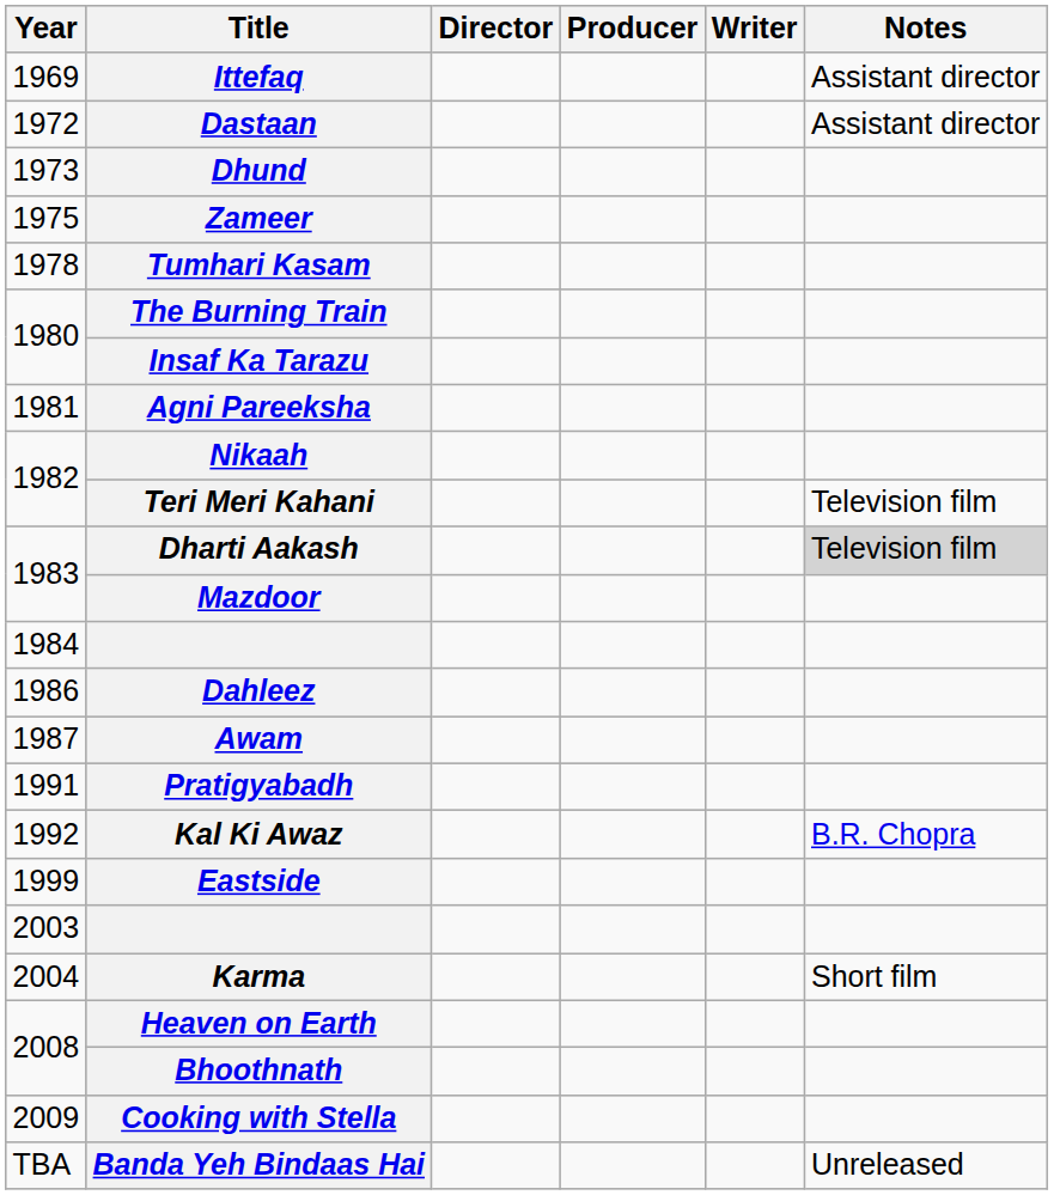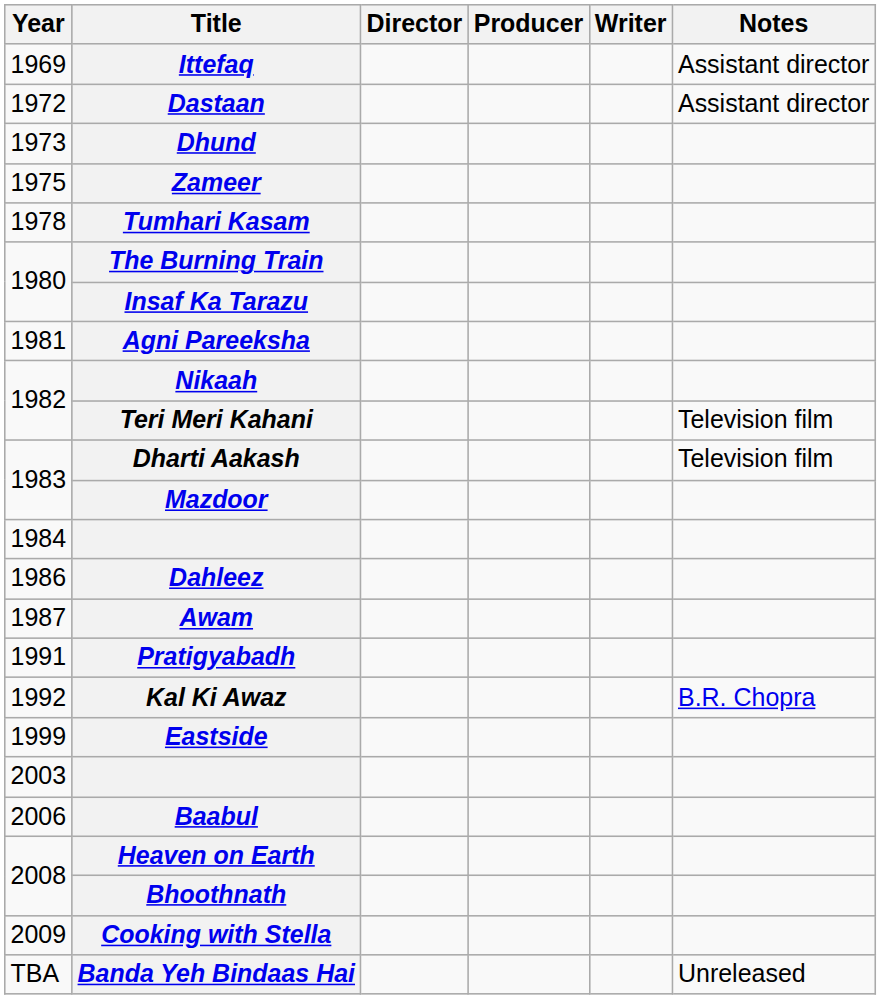Dharti Aakash | Notes: lightgrey background -> no background
- row: 2004 | Karma | Short film
+ row: 2006 | Baabul
